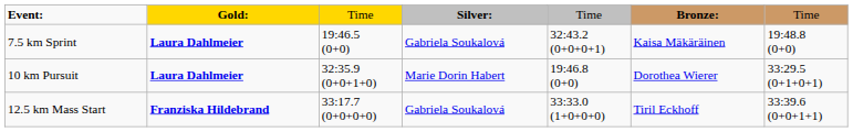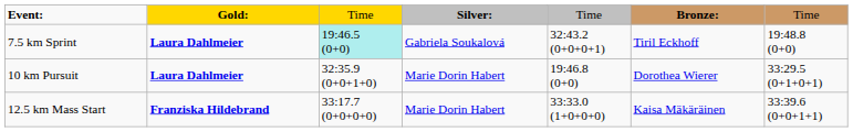7.5 km Sprint | column 3: no background -> paleturquoise background
7.5 km Sprint | column 6: Kaisa Mäkäräinen -> Tiril Eckhoff
12.5 km Mass Start | column 4: Gabriela Soukalová -> Marie Dorin Habert
12.5 km Mass Start | column 6: Tiril Eckhoff -> Kaisa Mäkäräinen
